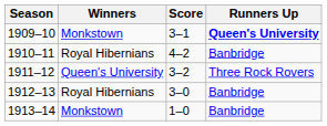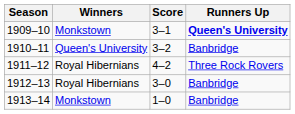1910–11 | Winners: Royal Hibernians -> Queen's University
1910–11 | Score: 4–2 -> 3–2
1911–12 | Winners: Queen's University -> Royal Hibernians
1911–12 | Score: 3–2 -> 4–2
